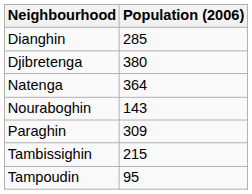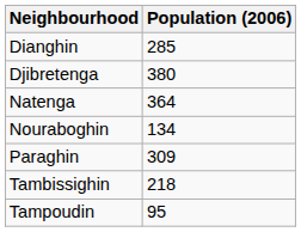Nouraboghin | Population (2006): 143 -> 134
Tambissighin | Population (2006): 215 -> 218
